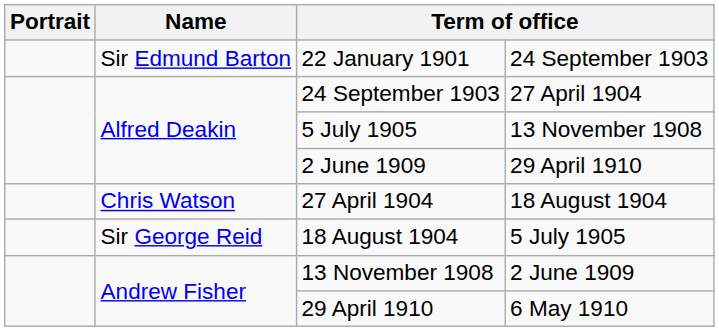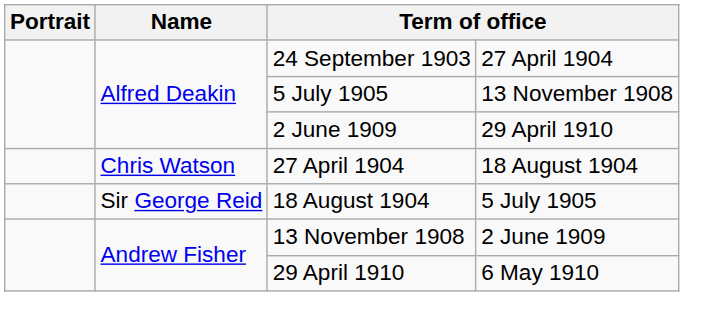- row: Sir Edmund Barton | 22 January 1901 | 24 September 1903
